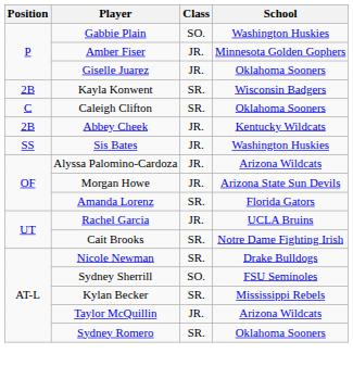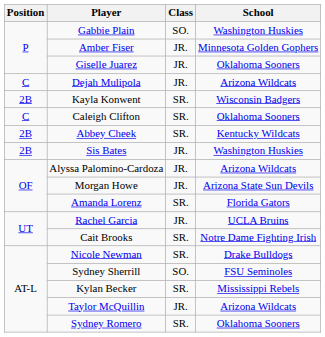+ row: C | Dejah Mulipola | JR. | Arizona Wildcats
Abbey Cheek | Class: JR. -> SR.
Sis Bates | Position: SS -> 2B
